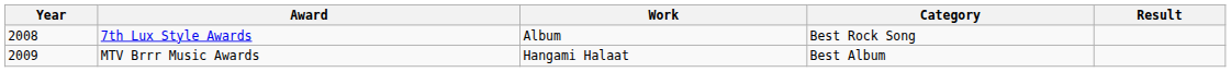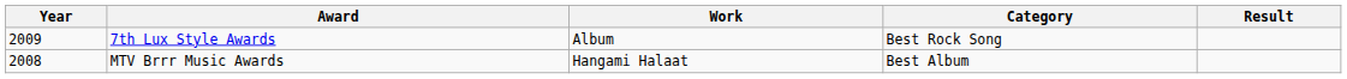7th Lux Style Awards | Year: 2008 -> 2009
MTV Brrr Music Awards | Year: 2009 -> 2008
